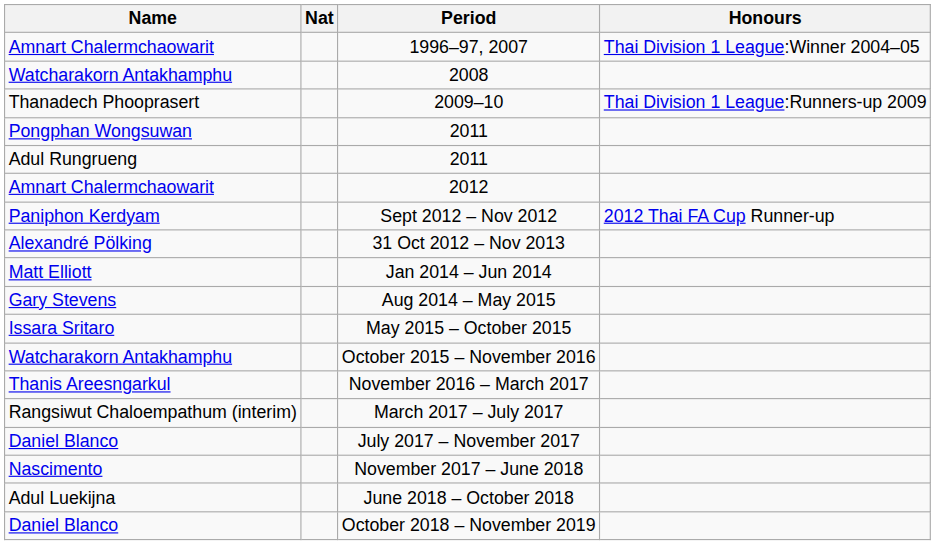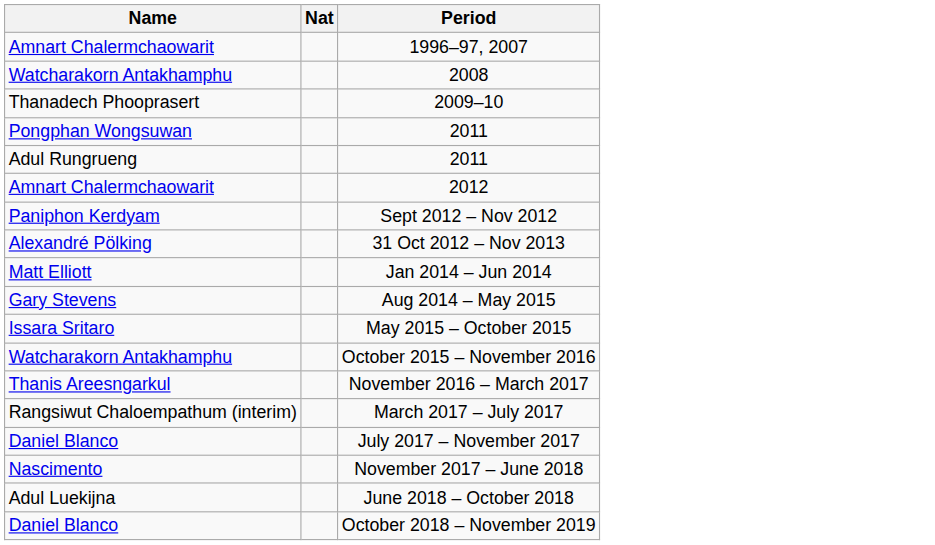- column: Honours | Thai Division 1 League:Winner 2004–05 | Thai Division 1 League:Runners-up 2009 | 2012 Thai FA Cup Runner-up
